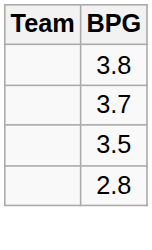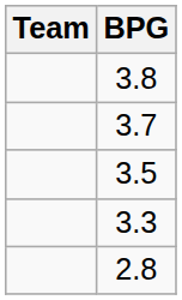+ row: 3.3
